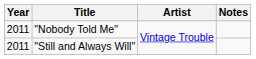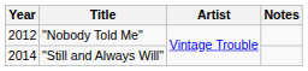"Nobody Told Me" | Year: 2011 -> 2012
"Still and Always Will" | Year: 2011 -> 2014
